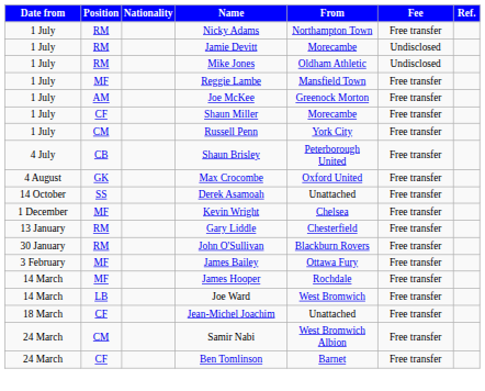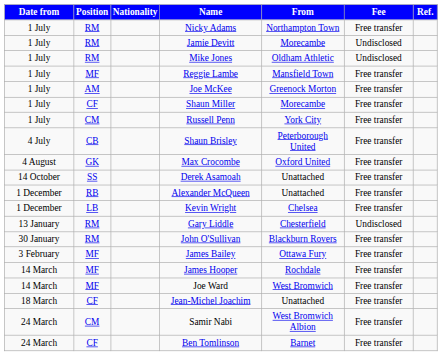+ row: 1 December | RB | Alexander McQueen | Unattached | Free transfer
Kevin Wright | Position: MF -> LB
Gary Liddle | Fee: Free transfer -> Undisclosed
Joe Ward | Position: LB -> MF
